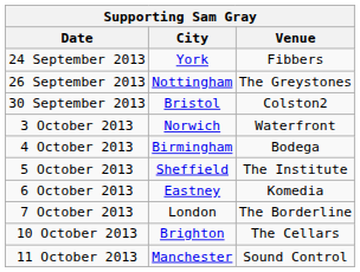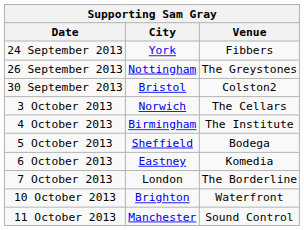3 October 2013 | Venue: Waterfront -> The Cellars
4 October 2013 | Venue: Bodega -> The Institute
5 October 2013 | Venue: The Institute -> Bodega
10 October 2013 | Venue: The Cellars -> Waterfront
